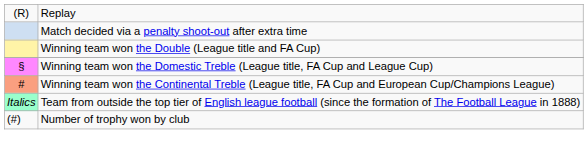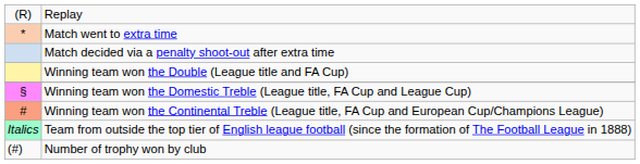+ row: * | Match went to extra time
